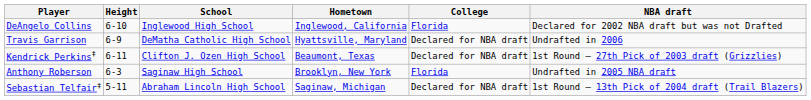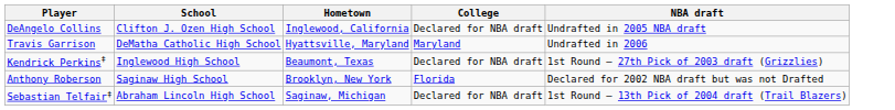- column: Height | 6-10 | 6-9 | 6-11 | 6-3 | 5-11
DeAngelo Collins | School: Inglewood High School -> Clifton J. Ozen High School
DeAngelo Collins | College: Florida -> Declared for NBA draft
DeAngelo Collins | NBA draft: Declared for 2002 NBA draft but was not Drafted -> Undrafted in 2005 NBA draft
Travis Garrison | College: Declared for NBA draft -> Maryland
Kendrick Perkins‡ | School: Clifton J. Ozen High School -> Inglewood High School
Anthony Roberson | NBA draft: Undrafted in 2005 NBA draft -> Declared for 2002 NBA draft but was not Drafted
